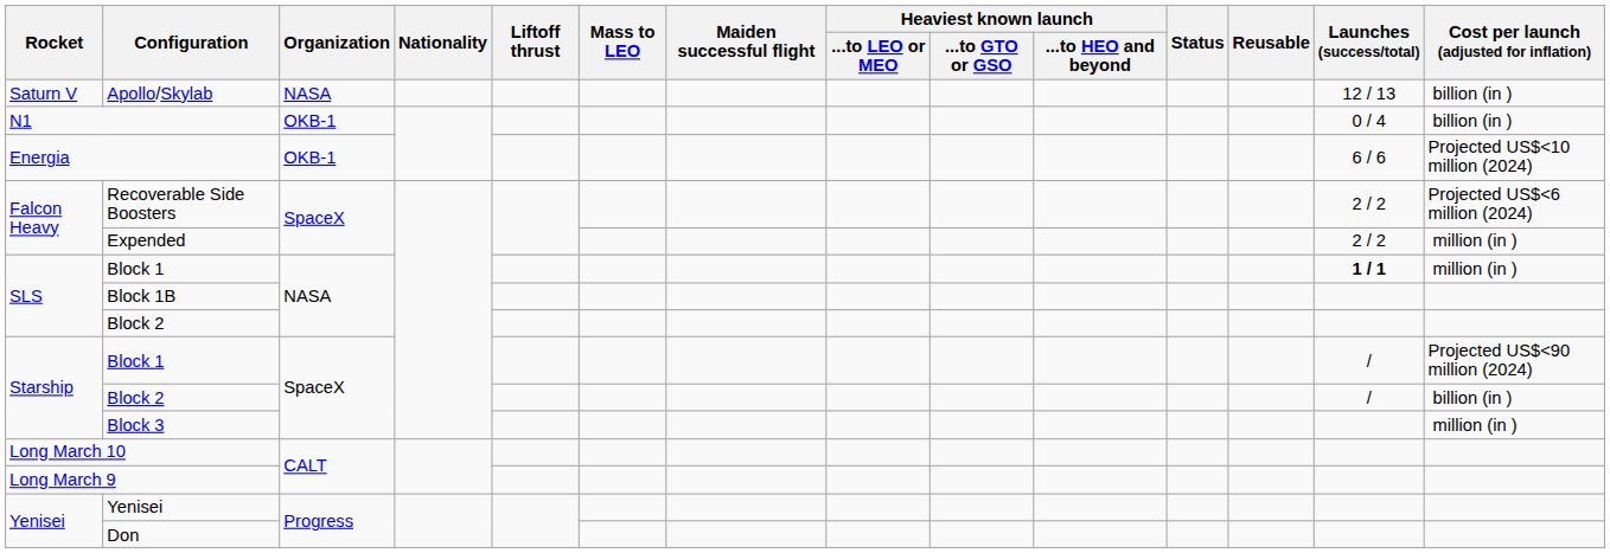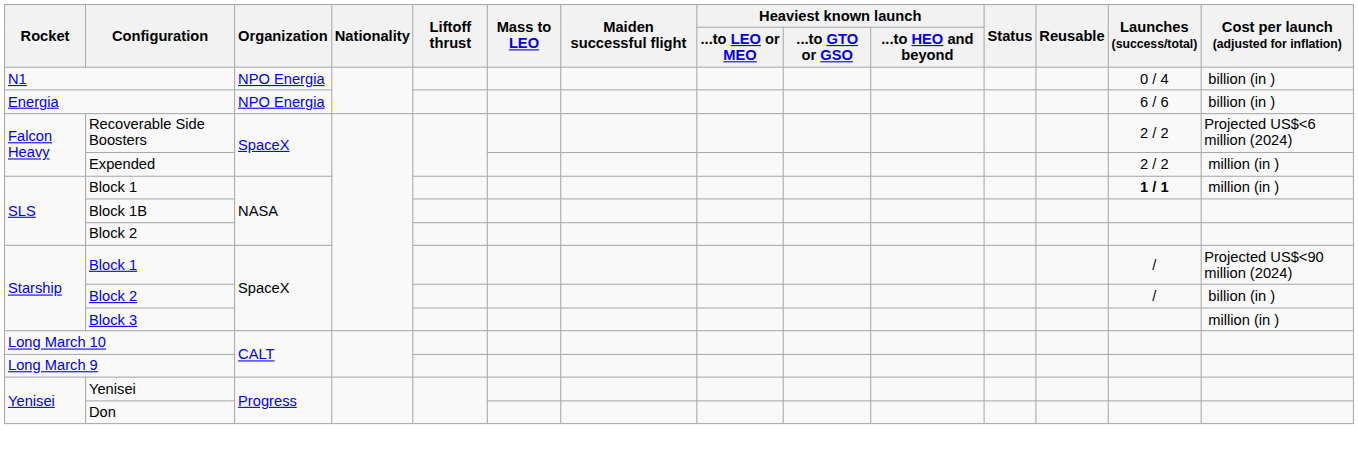- row: Saturn V | Apollo/Skylab | NASA | 12 / 13 | billion (in )
N1 | Organization: OKB-1 -> NPO Energia
Energia | Organization: OKB-1 -> NPO Energia
Energia | Cost per launch (adjusted for inflation): Projected US$<10 million (2024) -> billion (in )
